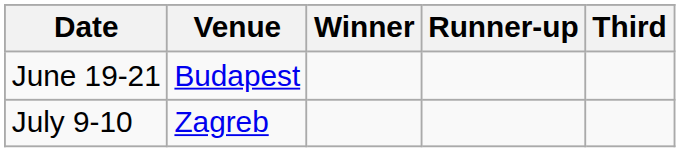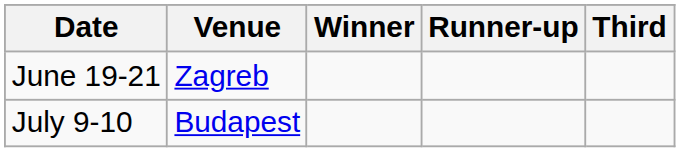June 19-21 | Venue: Budapest -> Zagreb
July 9-10 | Venue: Zagreb -> Budapest
